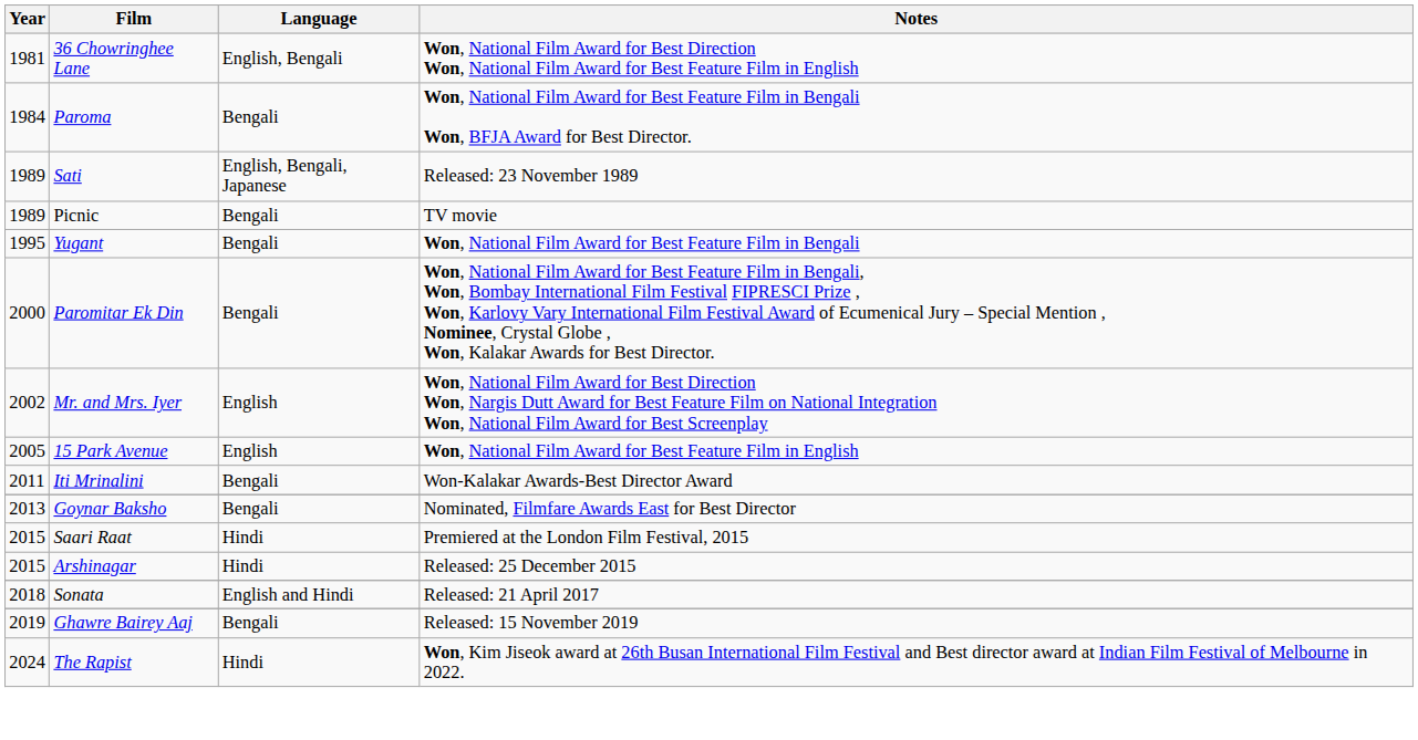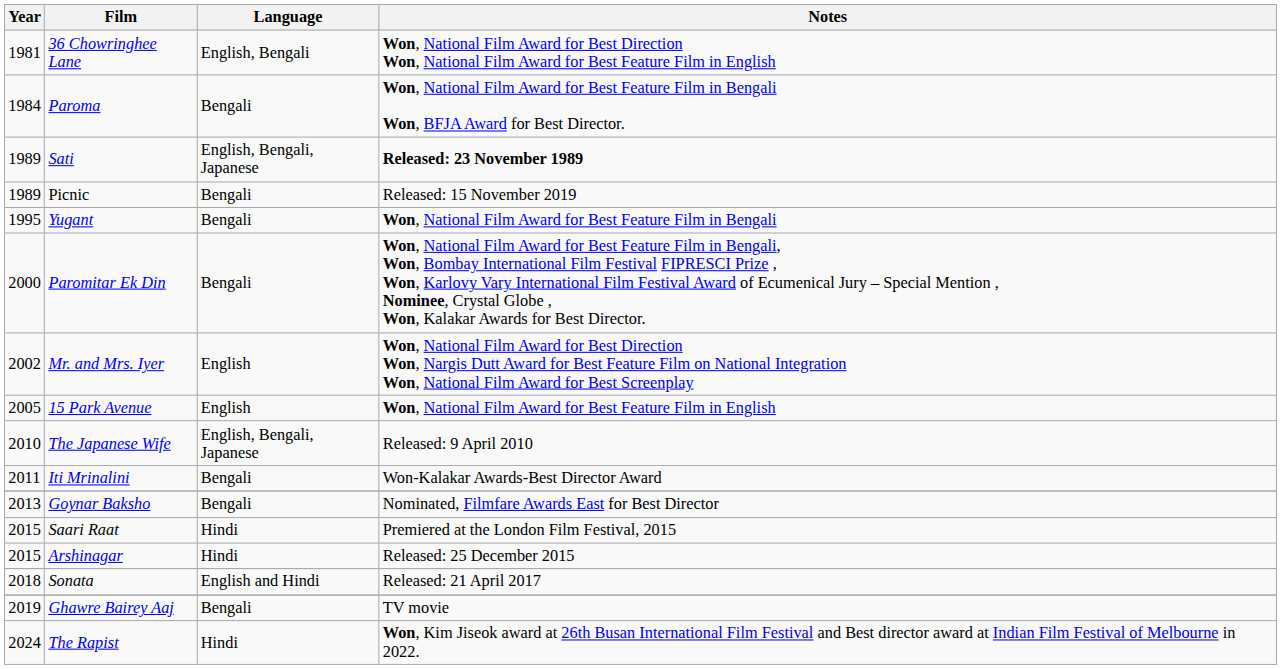Sati | Notes: normal -> bold
Picnic | Notes: TV movie -> Released: 15 November 2019
+ row: 2010 | The Japanese Wife | English, Bengali, Japanese | Released: 9 April 2010
Ghawre Bairey Aaj | Notes: Released: 15 November 2019 -> TV movie
